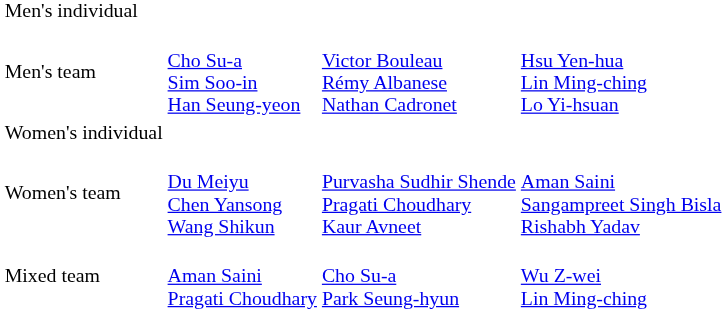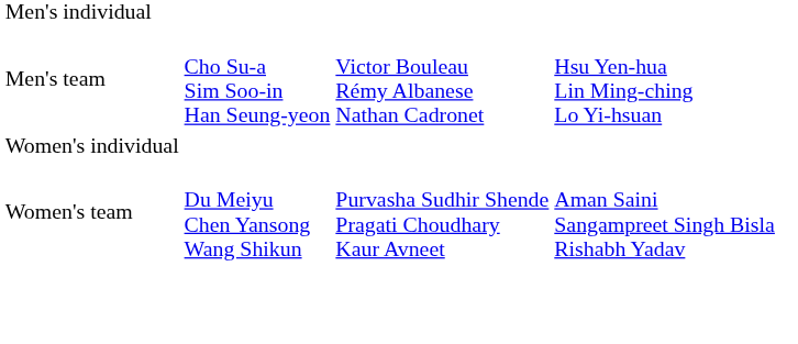- row: Mixed team | Aman Saini Pragati Choudhary | Cho Su-a Park Seung-hyun | Wu Z-wei Lin Ming-ching
